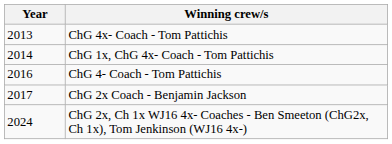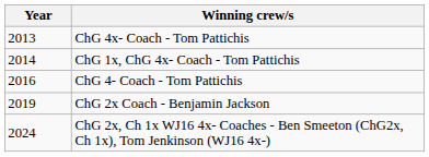ChG 2x Coach - Benjamin Jackson | Year: 2017 -> 2019
